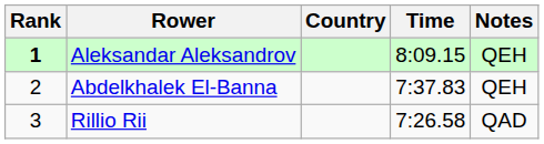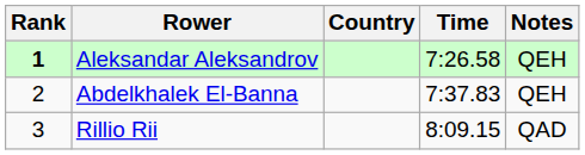Aleksandar Aleksandrov | Time: 8:09.15 -> 7:26.58
Rillio Rii | Time: 7:26.58 -> 8:09.15
